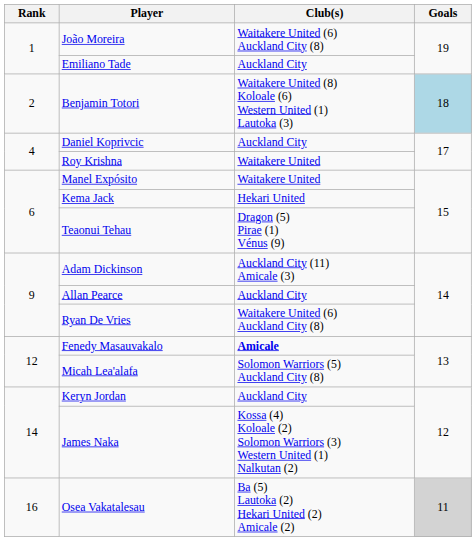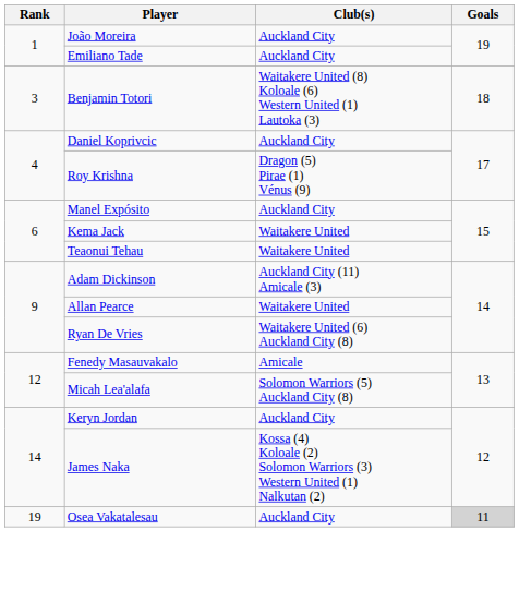João Moreira | Club(s): Waitakere United (6) Auckland City (8) -> Auckland City
Benjamin Totori | Rank: 2 -> 3
Benjamin Totori | Goals: lightblue background -> no background
Roy Krishna | Club(s): Waitakere United -> Dragon (5) Pirae (1) Vénus (9)
Manel Expósito | Club(s): Waitakere United -> Auckland City
Kema Jack | Club(s): Hekari United -> Waitakere United
Teaonui Tehau | Club(s): Dragon (5) Pirae (1) Vénus (9) -> Waitakere United
Allan Pearce | Club(s): Auckland City -> Waitakere United
Fenedy Masauvakalo | Club(s): bold -> normal
Osea Vakatalesau | Rank: 16 -> 19
Osea Vakatalesau | Club(s): Ba (5) Lautoka (2) Hekari United (2) Amicale (2) -> Auckland City
